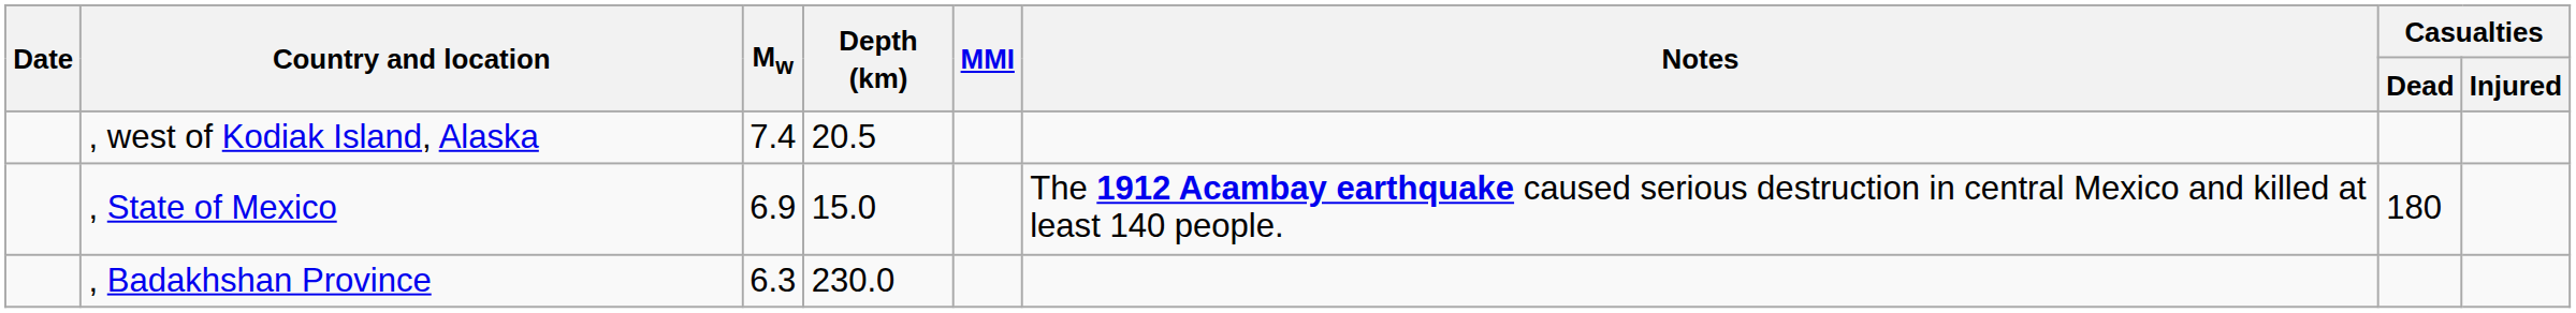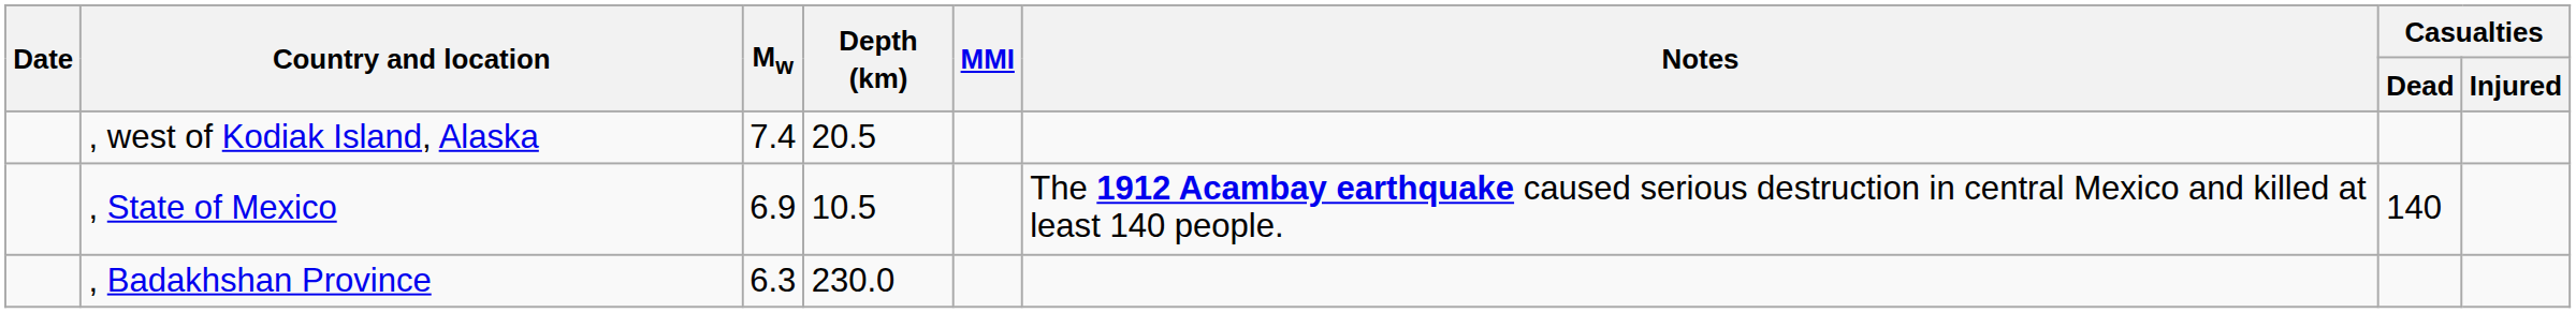, State of Mexico | Depth (km): 15.0 -> 10.5
, State of Mexico | Casualties / Dead: 180 -> 140
